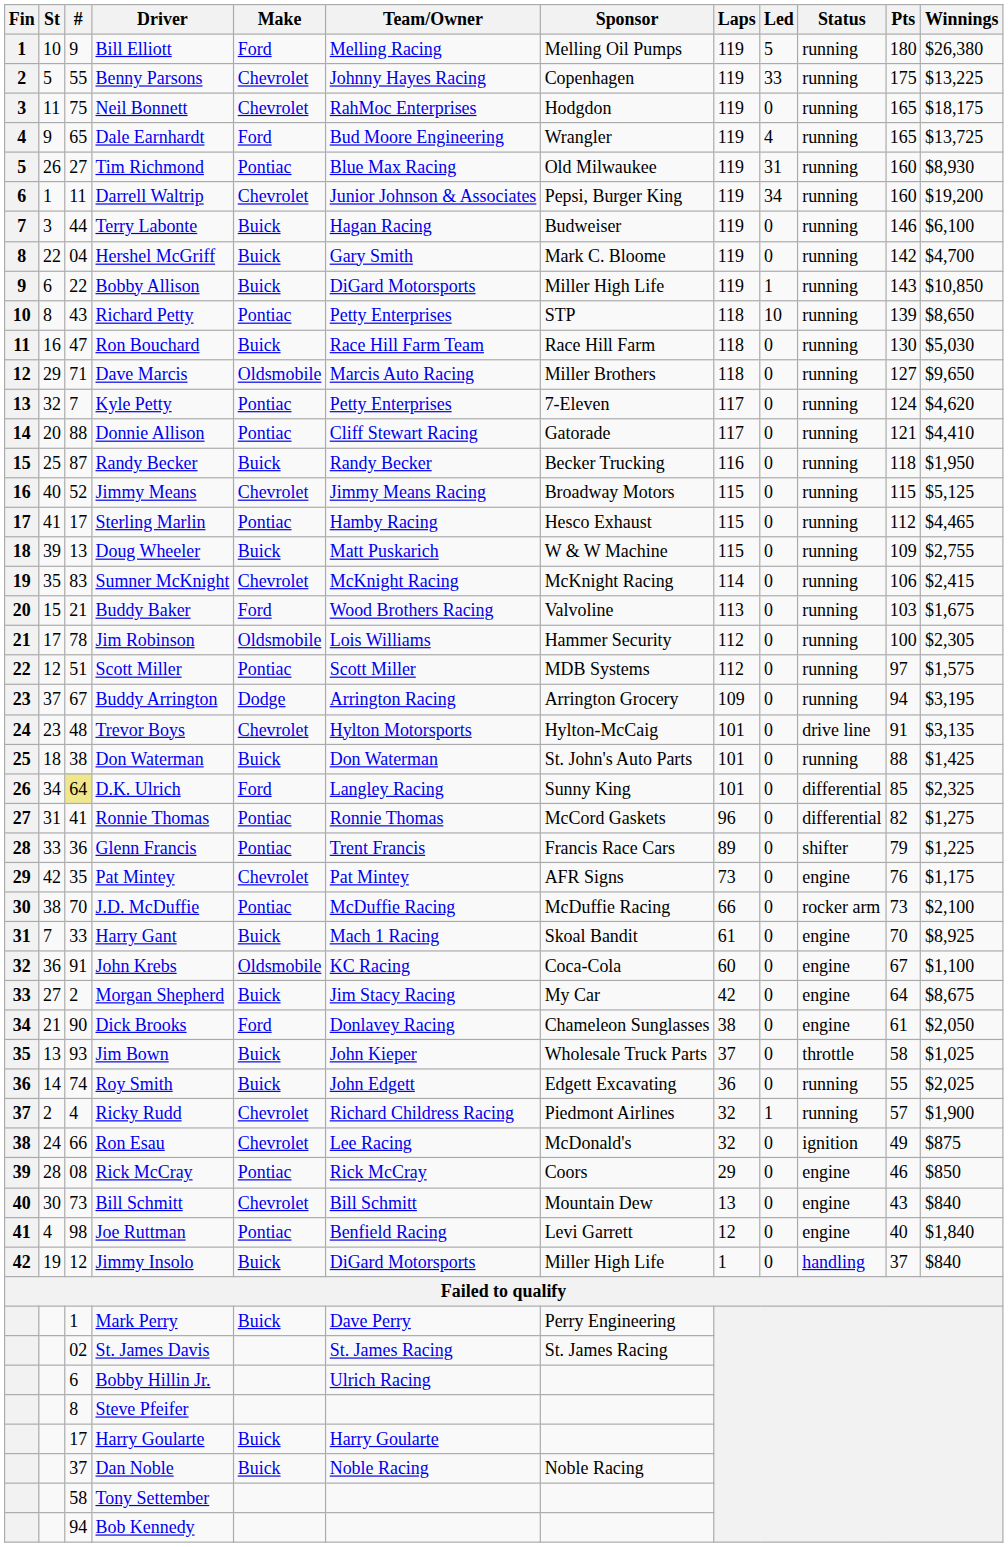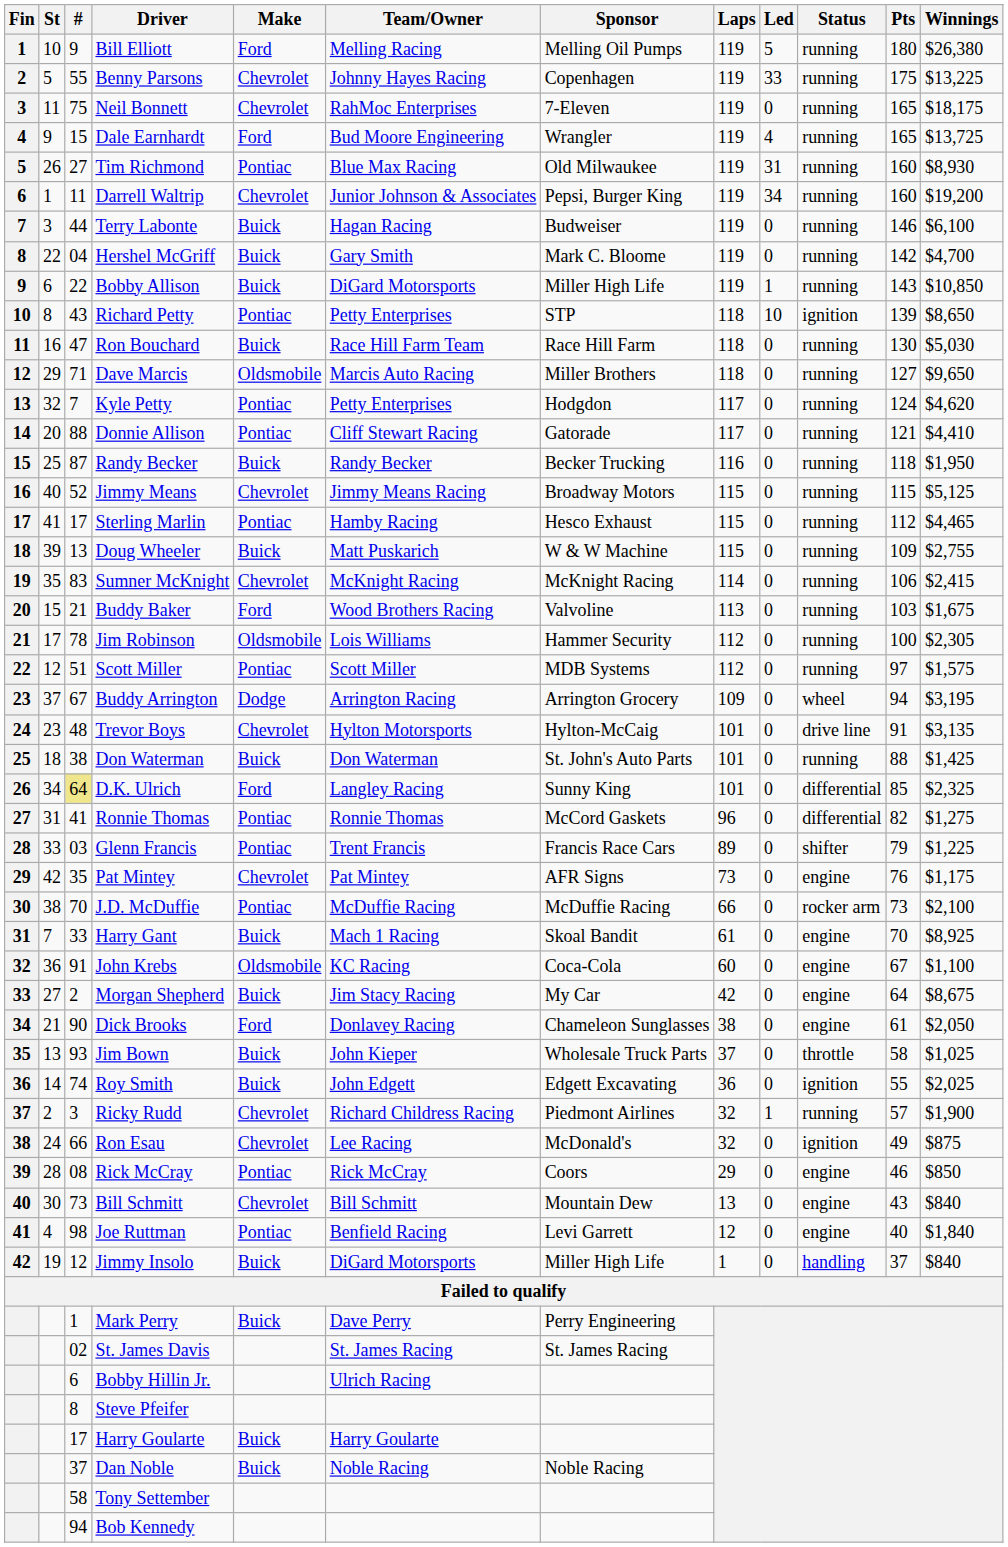Neil Bonnett | Sponsor: Hodgdon -> 7-Eleven
Dale Earnhardt | #: 65 -> 15
Richard Petty | Status: running -> ignition
Kyle Petty | Sponsor: 7-Eleven -> Hodgdon
Buddy Arrington | Status: running -> wheel
Glenn Francis | #: 36 -> 03
Roy Smith | Status: running -> ignition
Ricky Rudd | #: 4 -> 3
